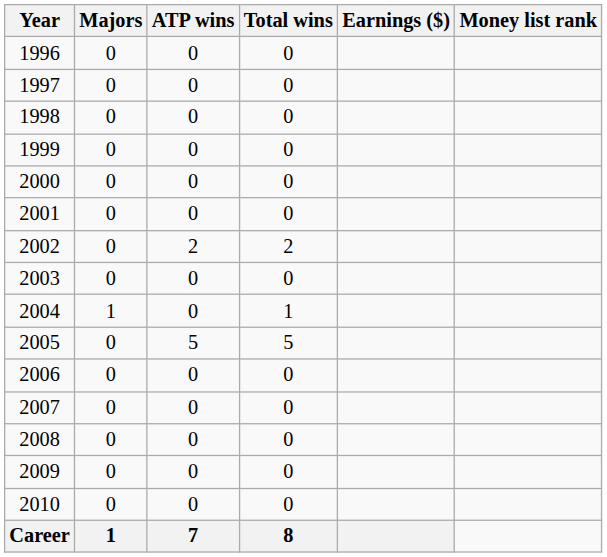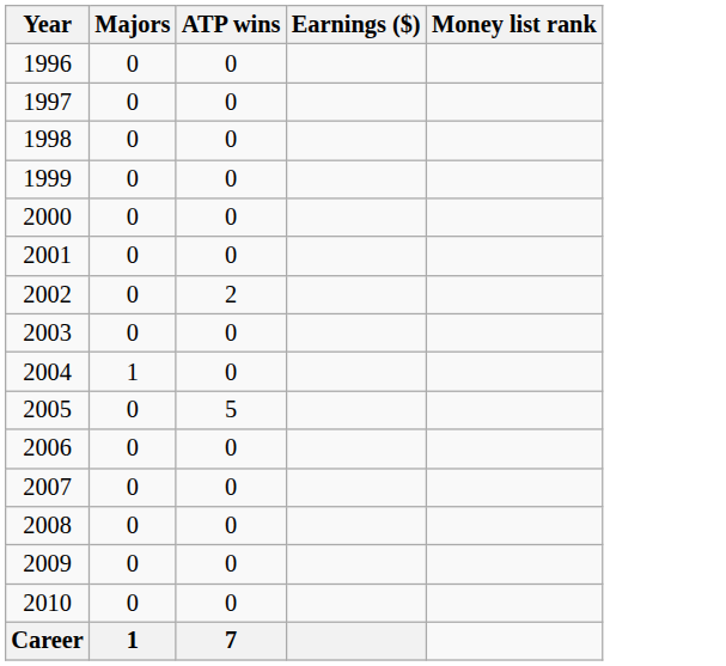- column: Total wins | 0 | 0 | 0 | 0 | 0 | 0 | 2 | 0 | 1 | 5 | 0 | 0 | 0 | 0 | 0 | 8
